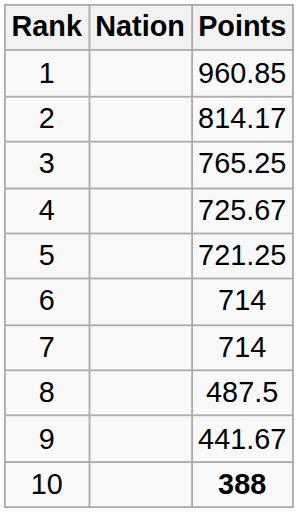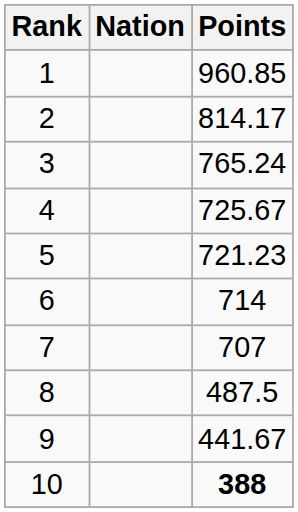3 | Points: 765.25 -> 765.24
5 | Points: 721.25 -> 721.23
7 | Points: 714 -> 707
